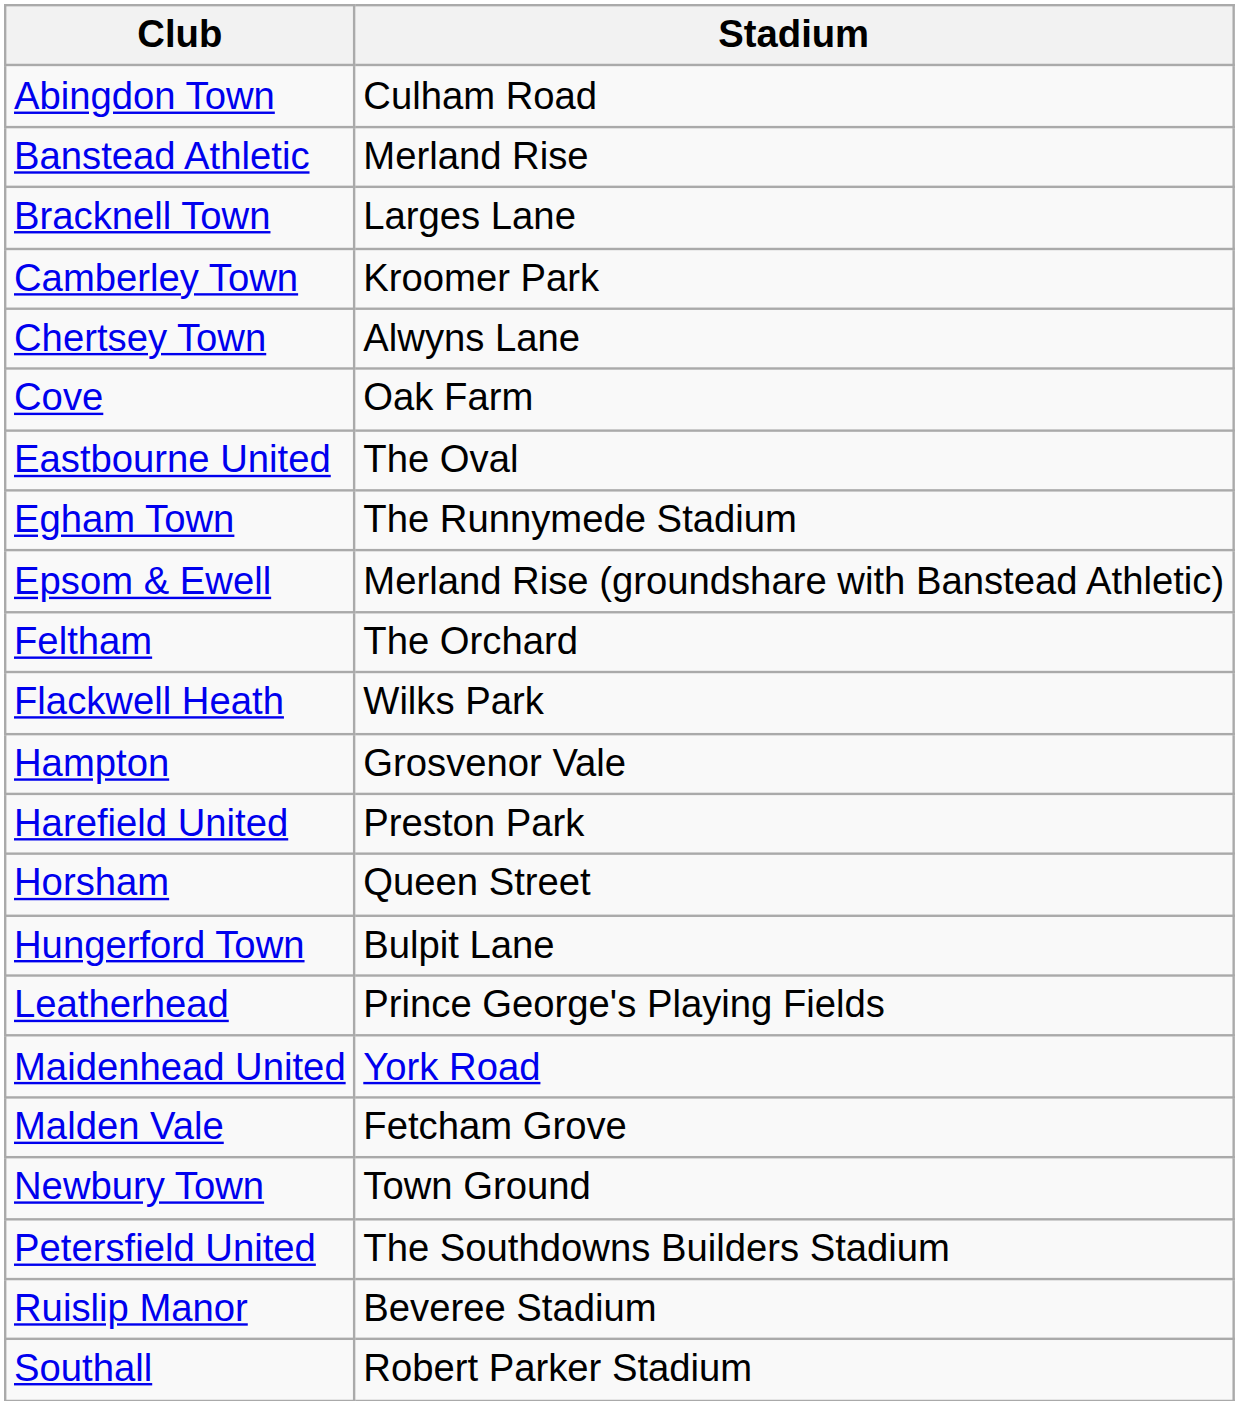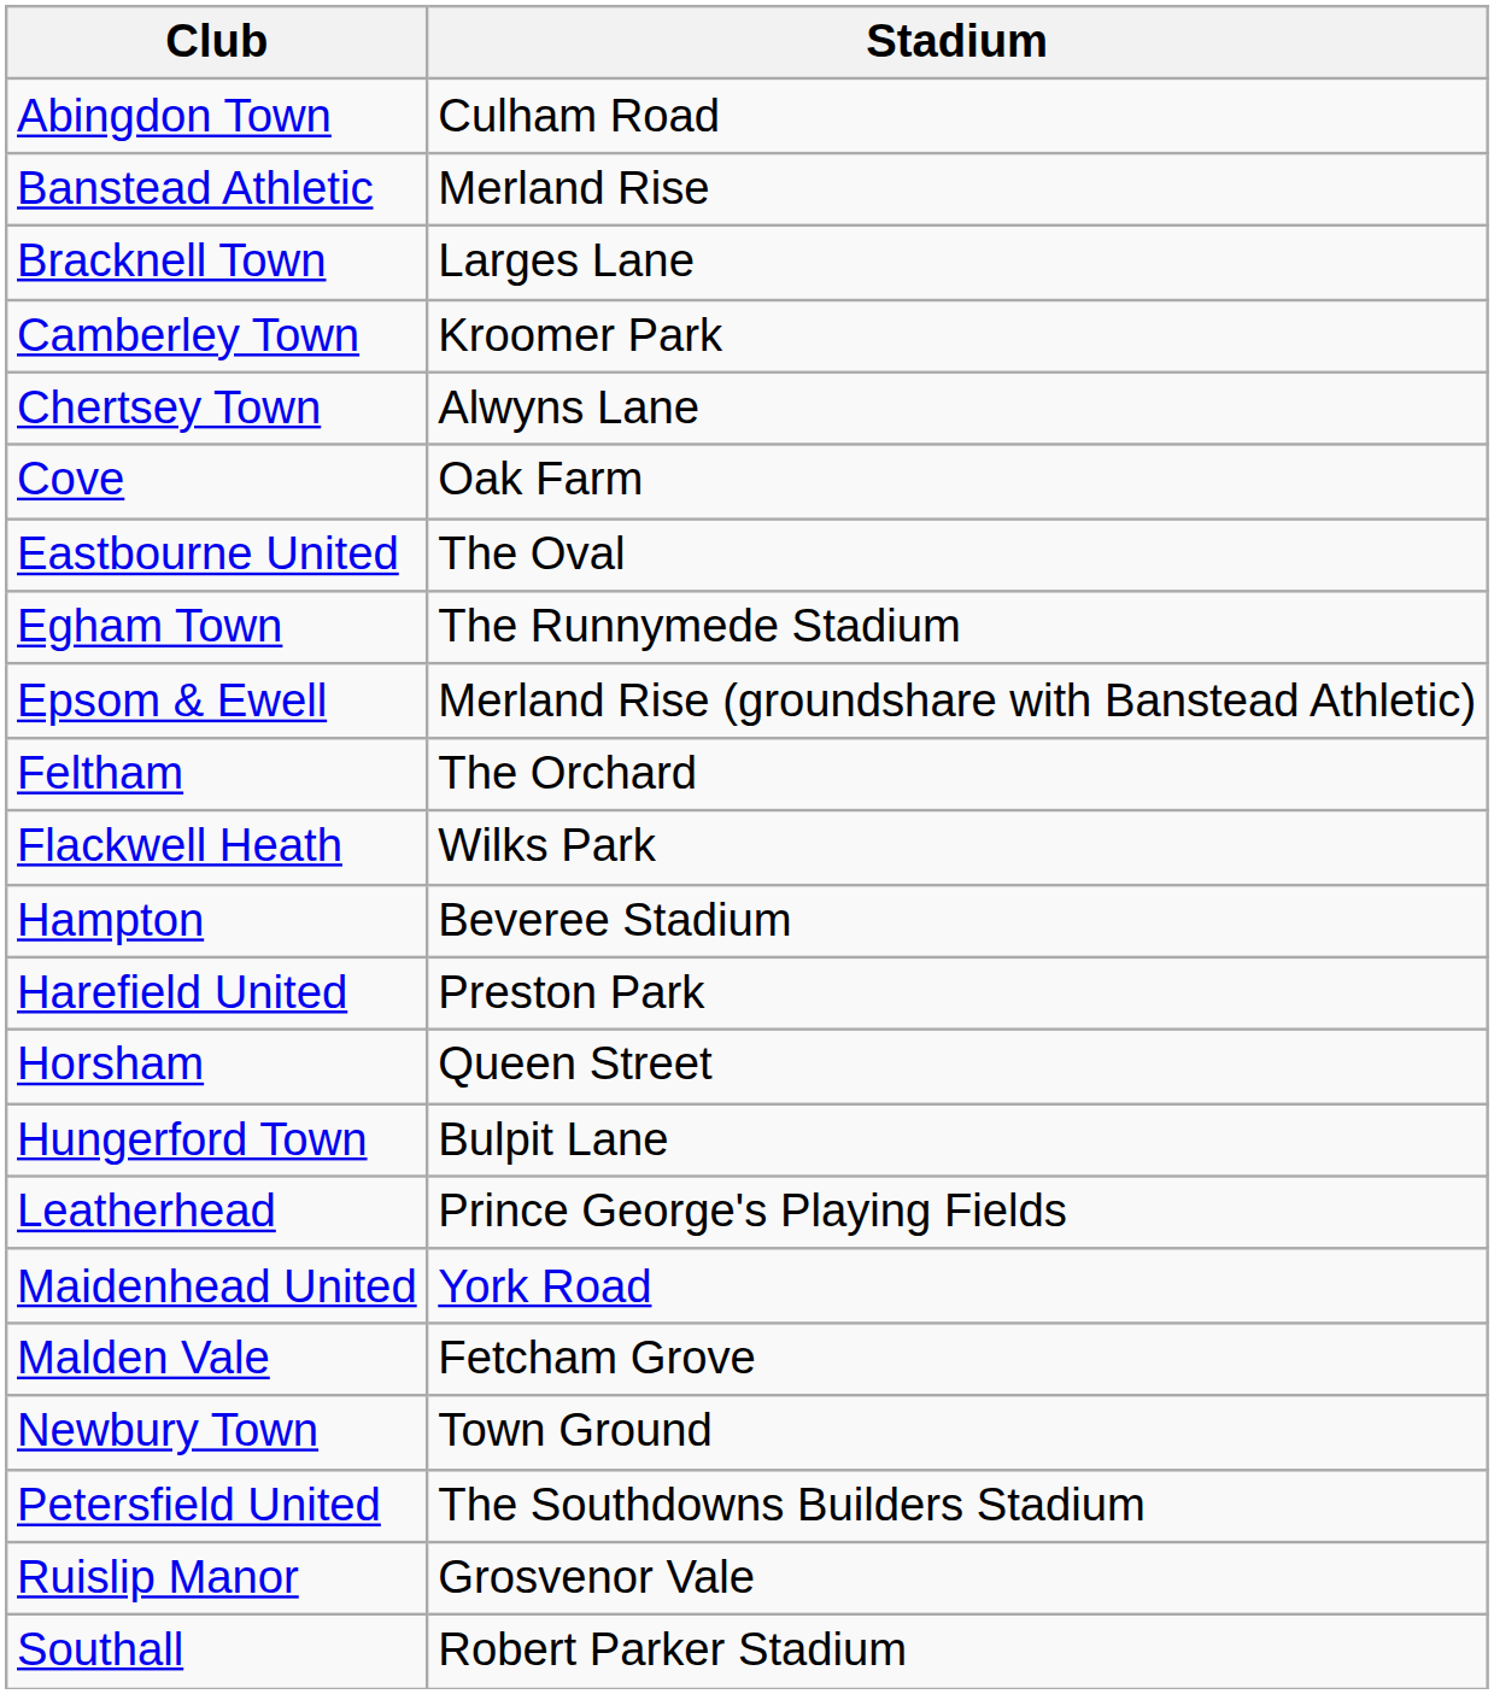Hampton | Stadium: Grosvenor Vale -> Beveree Stadium
Ruislip Manor | Stadium: Beveree Stadium -> Grosvenor Vale
